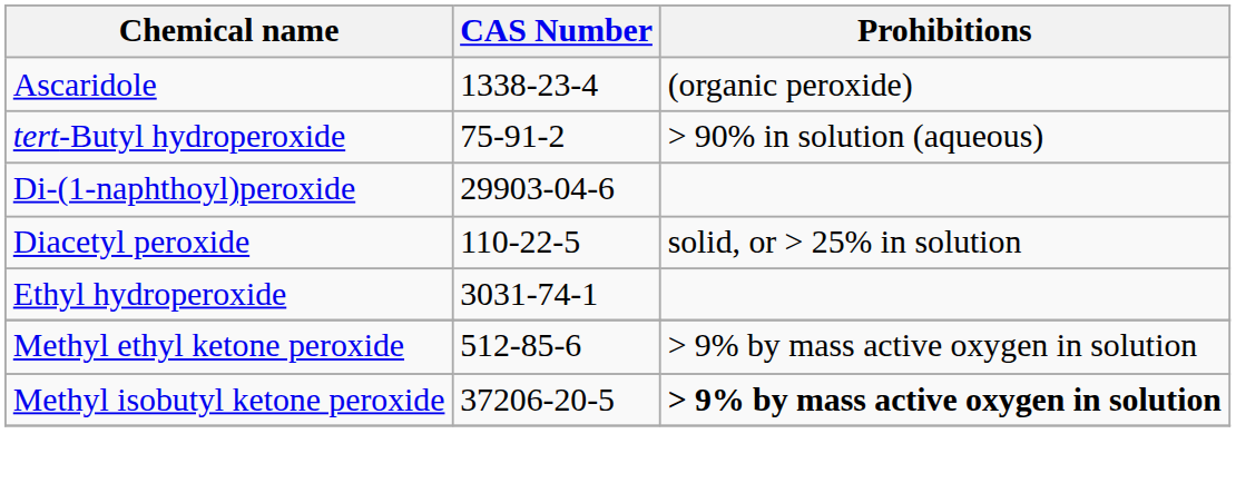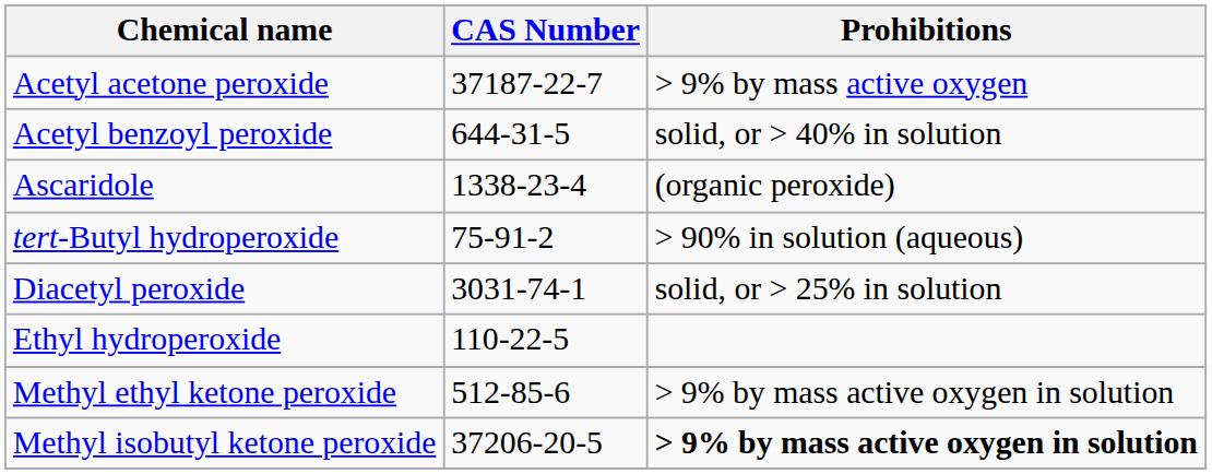+ row: Acetyl acetone peroxide | 37187-22-7 | > 9% by mass active oxygen
+ row: Acetyl benzoyl peroxide | 644-31-5 | solid, or > 40% in solution
- row: Di-(1-naphthoyl)peroxide | 29903-04-6
Diacetyl peroxide | CAS Number: 110-22-5 -> 3031-74-1
Ethyl hydroperoxide | CAS Number: 3031-74-1 -> 110-22-5
